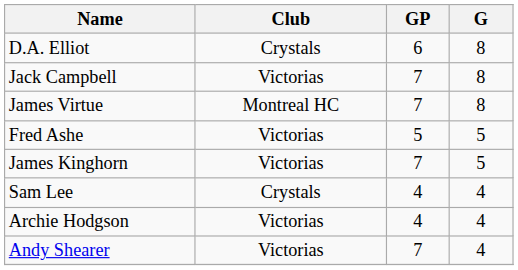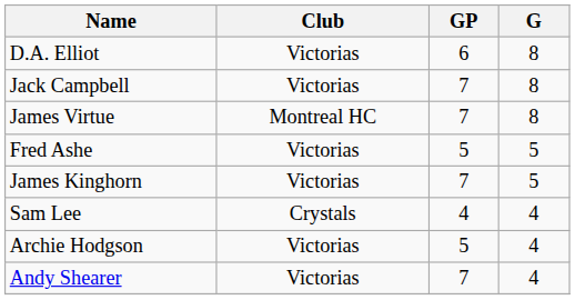D.A. Elliot | Club: Crystals -> Victorias
Archie Hodgson | GP: 4 -> 5
